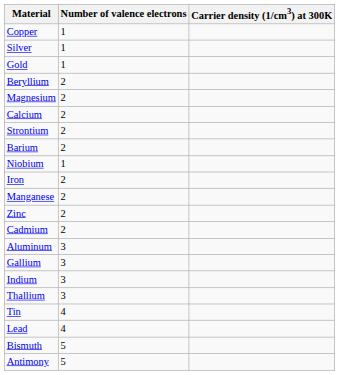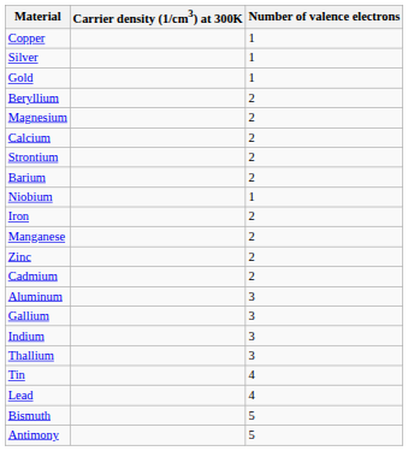columns swapped: Number of valence electrons <-> Carrier density (1/cm3) at 300K
